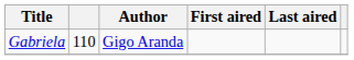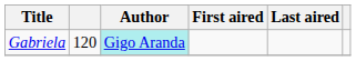Gabriela | column 2: 110 -> 120
Gabriela | Author: no background -> paleturquoise background
